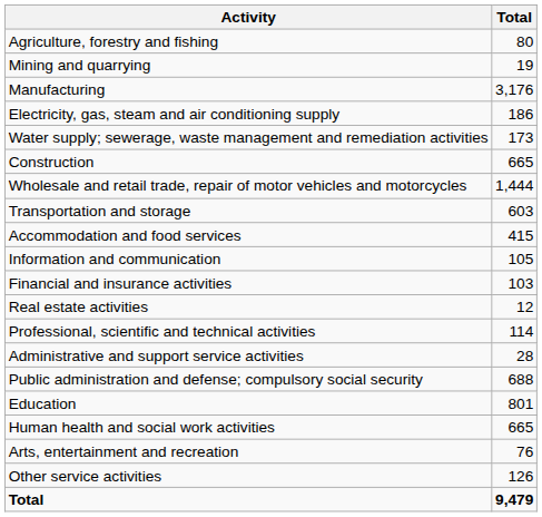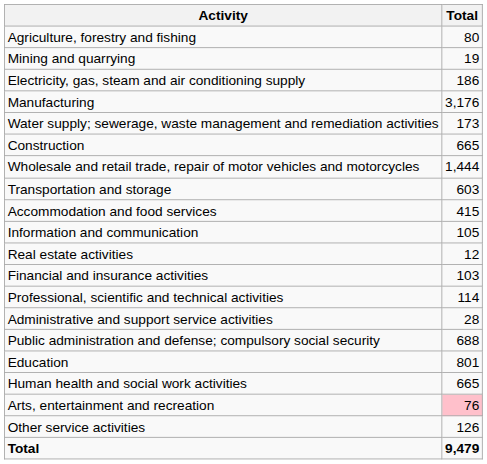rows swapped: Manufacturing <-> Electricity, gas, steam and air conditioning supply
rows swapped: Financial and insurance activities <-> Real estate activities
Arts, entertainment and recreation | Total: no background -> pink background
